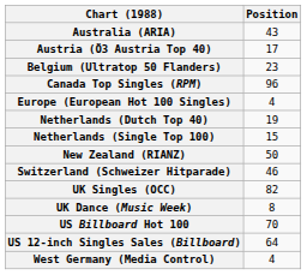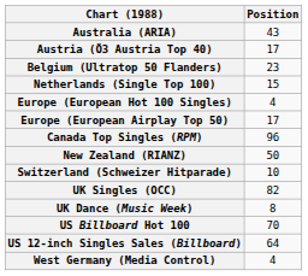rows swapped: Canada Top Singles (RPM) <-> Netherlands (Single Top 100)
+ row: Europe (European Airplay Top 50) | 17
- row: Netherlands (Dutch Top 40) | 19
Switzerland (Schweizer Hitparade) | Position: 46 -> 10
